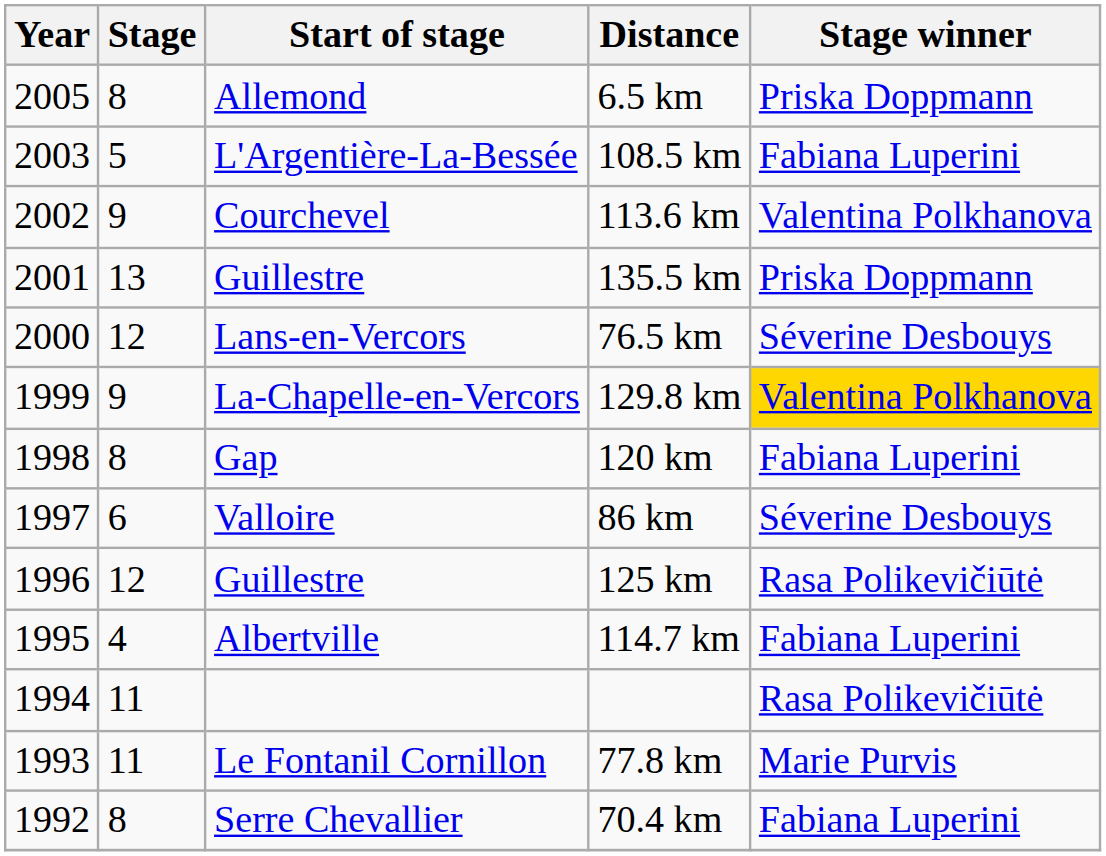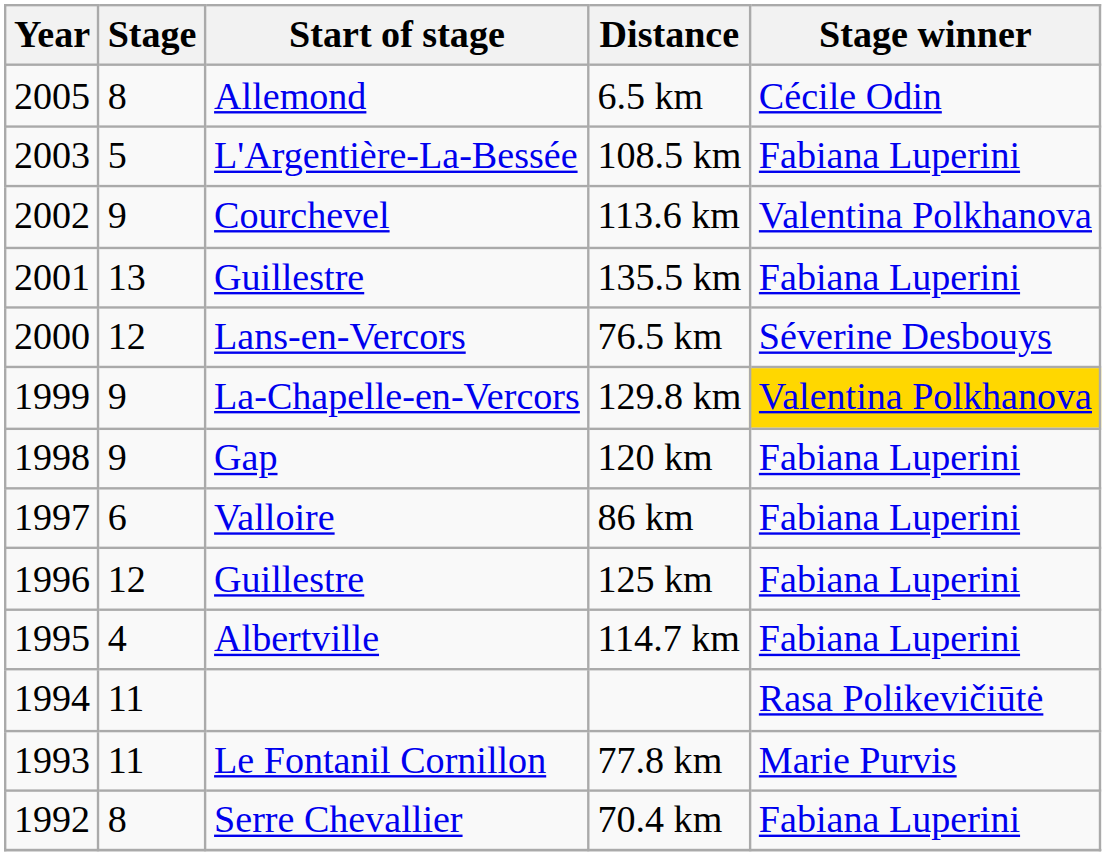6.5 km | Stage winner: Priska Doppmann -> Cécile Odin
135.5 km | Stage winner: Priska Doppmann -> Fabiana Luperini
120 km | Stage: 8 -> 9
86 km | Stage winner: Séverine Desbouys -> Fabiana Luperini
125 km | Stage winner: Rasa Polikevičiūtė -> Fabiana Luperini
